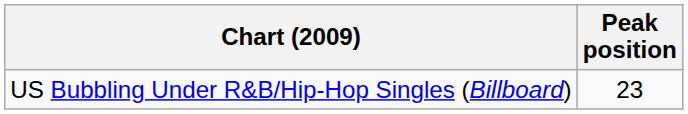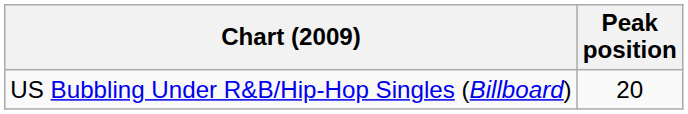US Bubbling Under R&B/Hip-Hop Singles (Billboard) | Peak position: 23 -> 20
